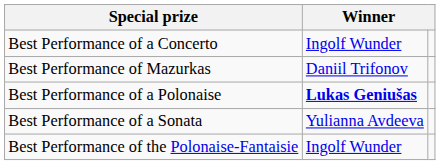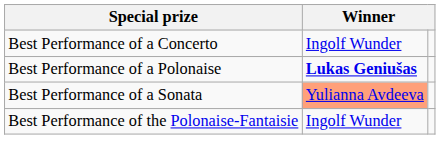- row: Best Performance of Mazurkas | Daniil Trifonov
Best Performance of a Sonata | column 2: no background -> lightsalmon background
